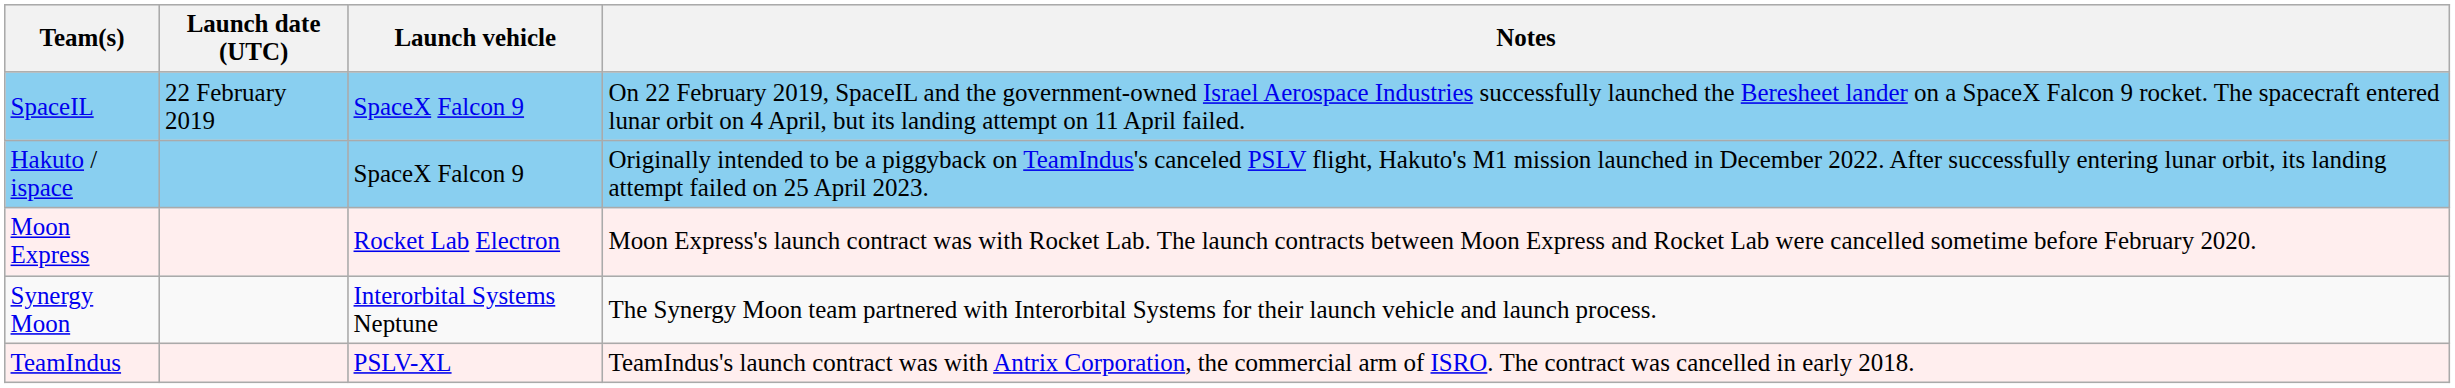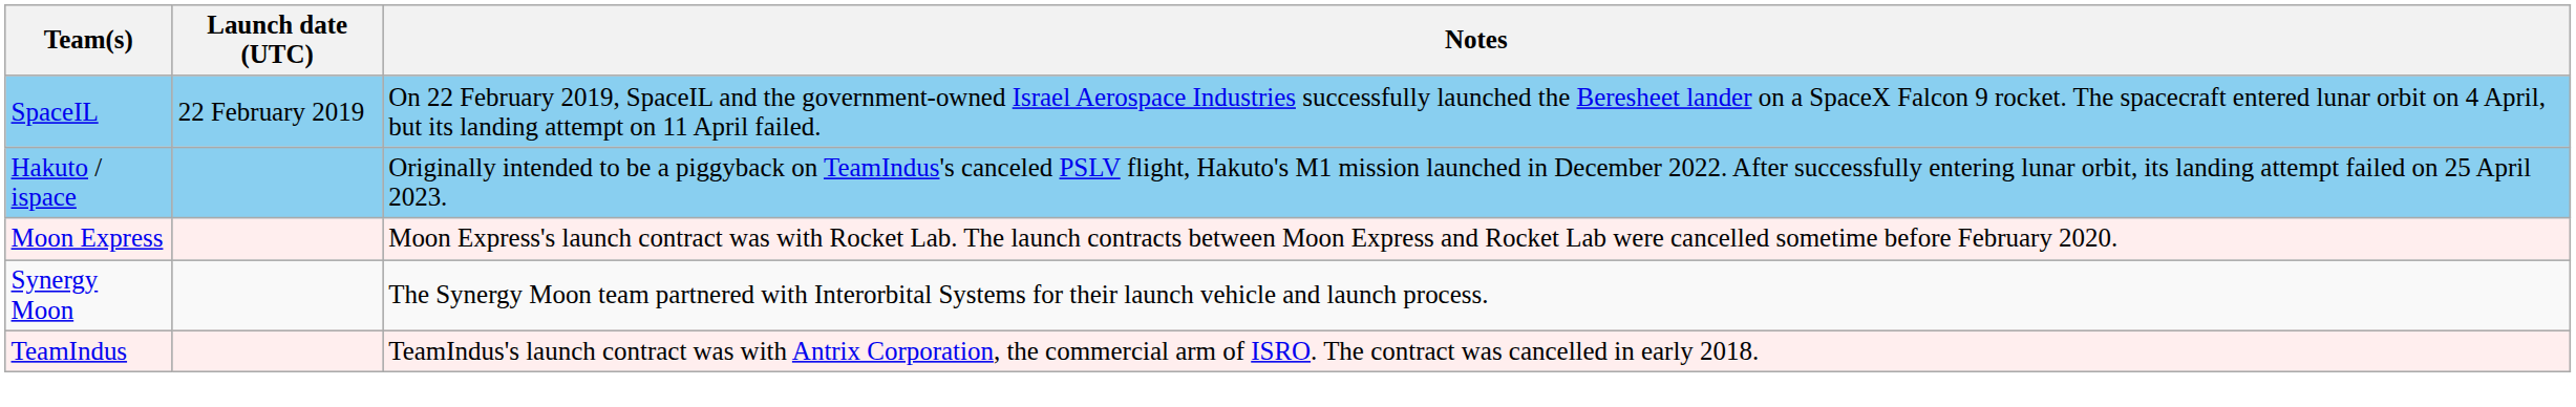- column: Launch vehicle | SpaceX Falcon 9 | SpaceX Falcon 9 | Rocket Lab Electron | Interorbital Systems Neptune | PSLV-XL
